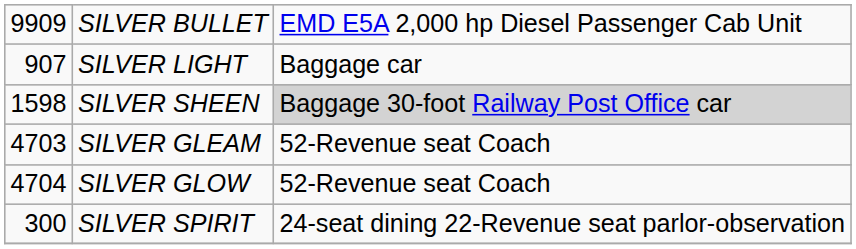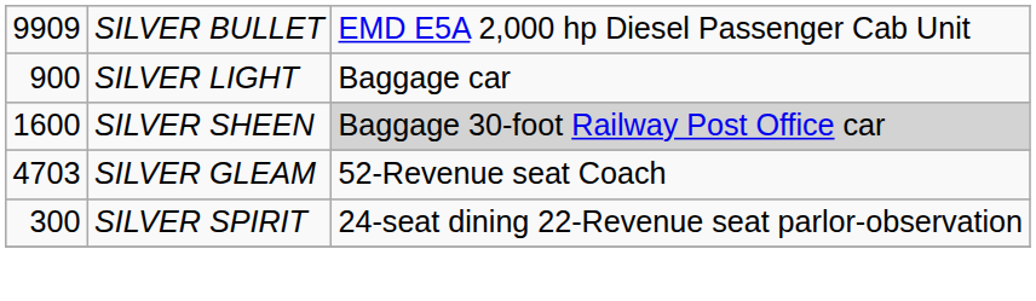SILVER LIGHT | column 1: 907 -> 900
SILVER SHEEN | column 1: 1598 -> 1600
- row: 4704 | SILVER GLOW | 52-Revenue seat Coach
